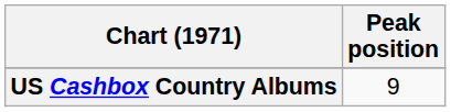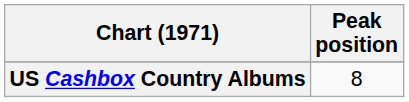US Cashbox Country Albums | Peak position: 9 -> 8
